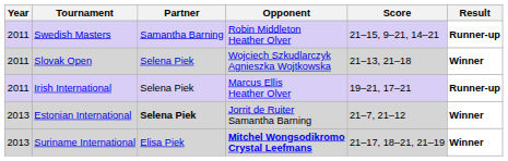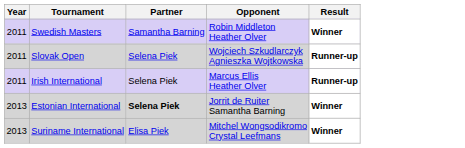- column: Score | 21–15, 9–21, 14–21 | 21–13, 21–18 | 19–21, 17–21 | 21–7, 21–12 | 21–17, 18–21, 21–19
Swedish Masters | Result: Runner-up -> Winner
Slovak Open | Result: Winner -> Runner-up
Suriname International | Opponent: bold -> normal
